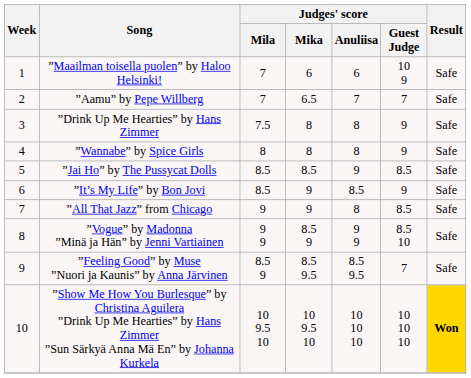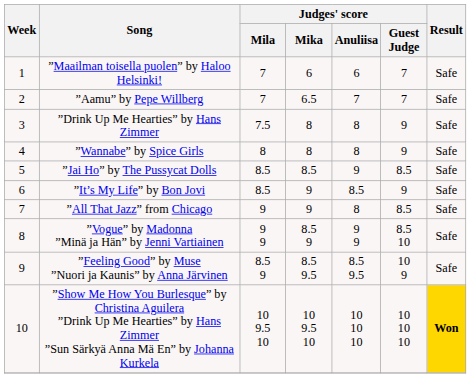”Maailman toisella puolen” by Haloo Helsinki! | Judges' score / Guest Judge: 10 9 -> 7
”Feeling Good” by Muse ”Nuori ja Kaunis” by Anna Järvinen | Judges' score / Guest Judge: 7 -> 10 9
